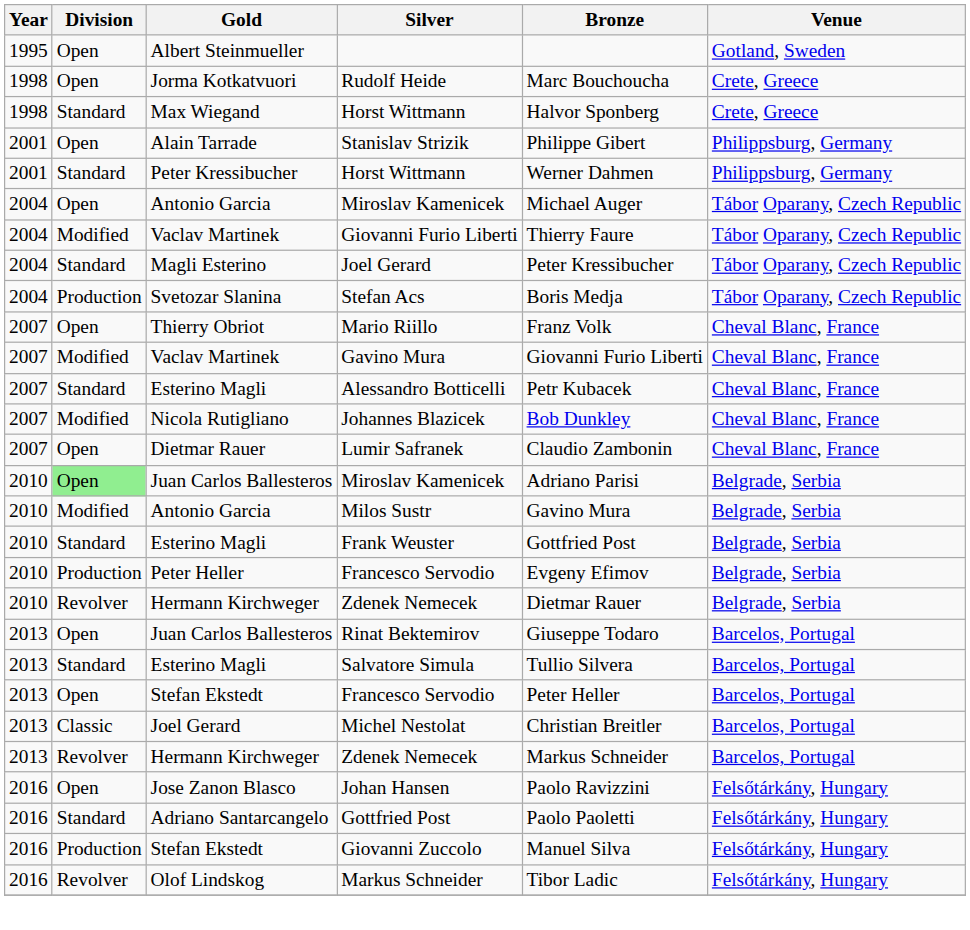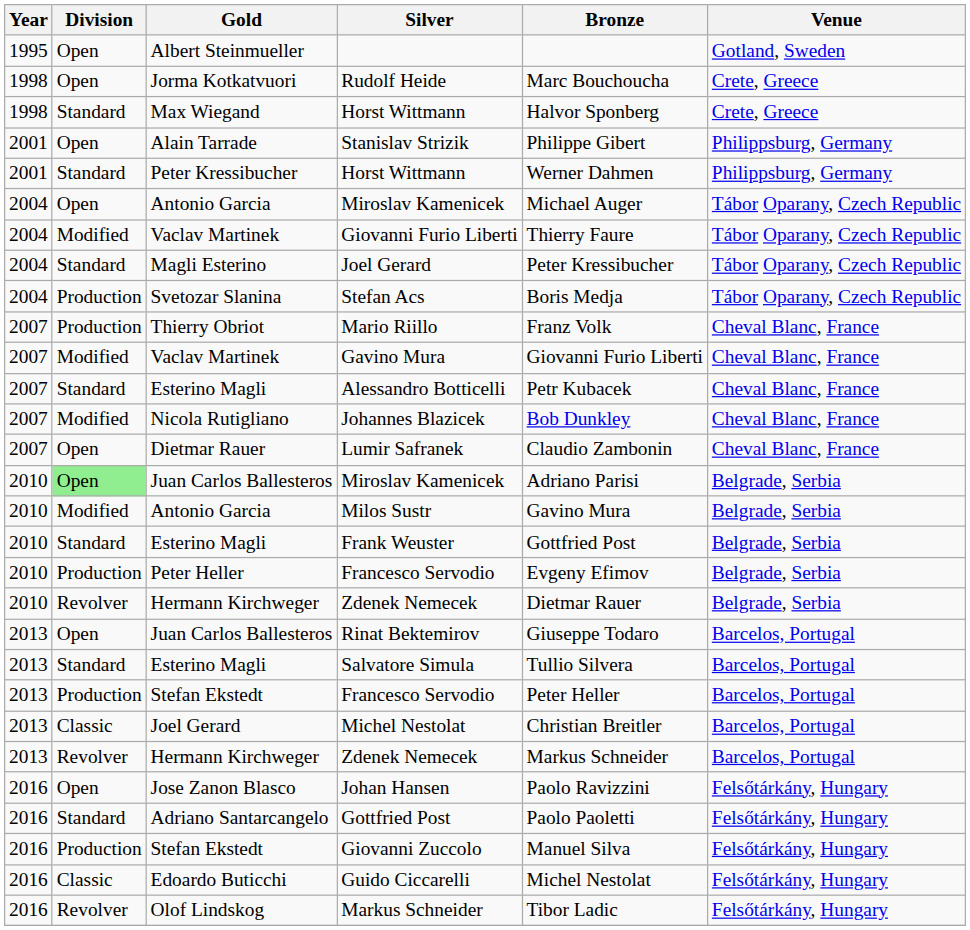Mario Riillo | Division: Open -> Production
2013 / Francesco Servodio | Division: Open -> Production
+ row: 2016 | Classic | Edoardo Buticchi | Guido Ciccarelli | Michel Nestolat | Felsőtárkány, Hungary
